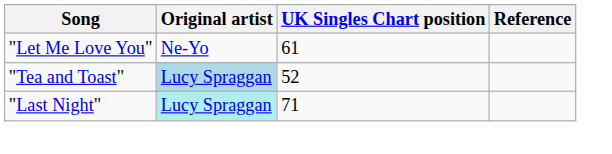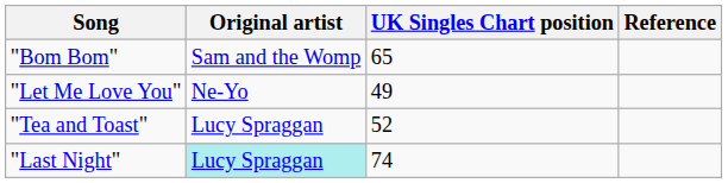+ row: "Bom Bom" | Sam and the Womp | 65
"Let Me Love You" | UK Singles Chart position: 61 -> 49
"Tea and Toast" | Original artist: lightblue background -> no background
"Last Night" | UK Singles Chart position: 71 -> 74
